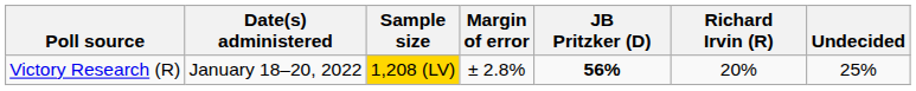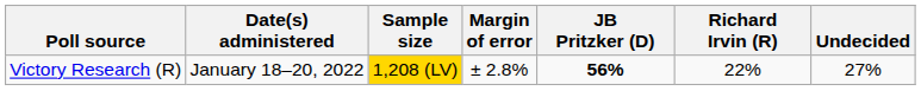Victory Research (R) | Richard Irvin (R): 20% -> 22%
Victory Research (R) | Undecided: 25% -> 27%
